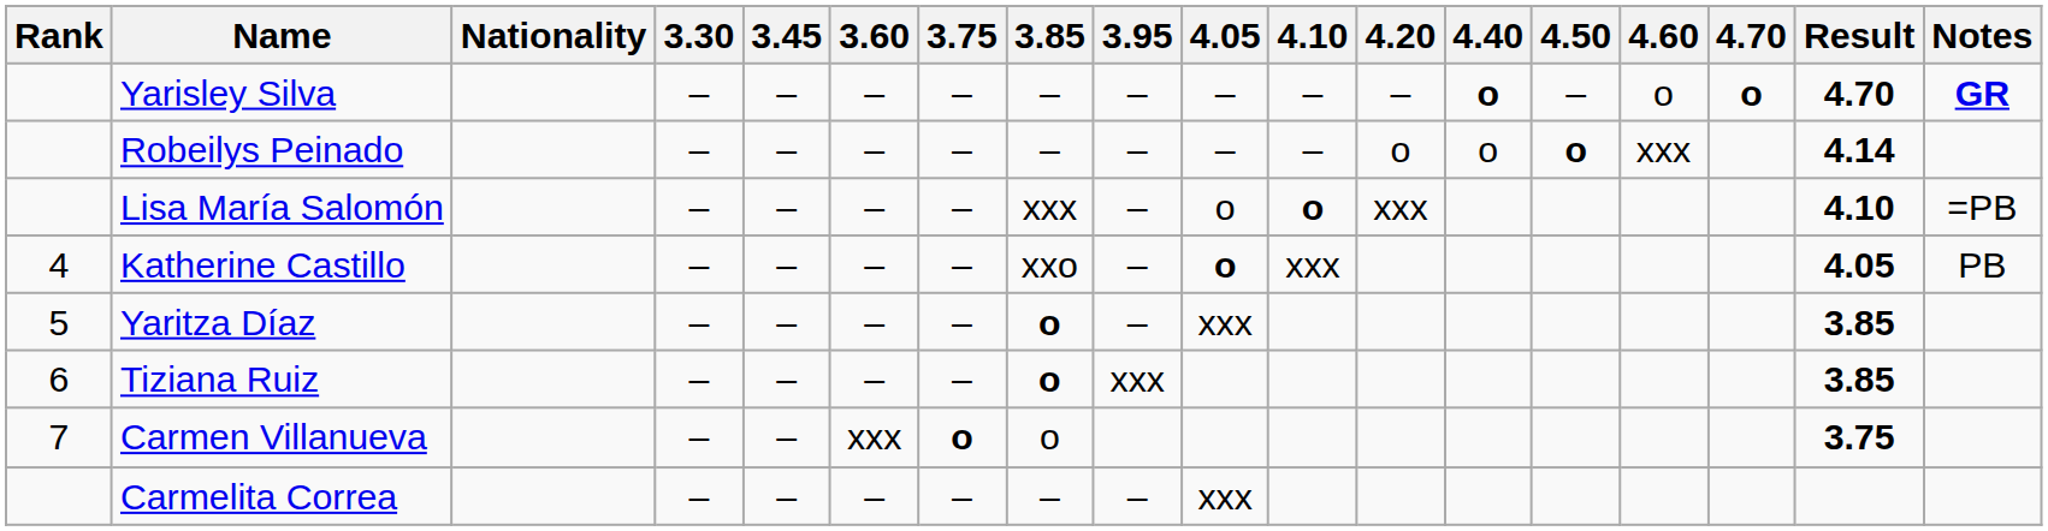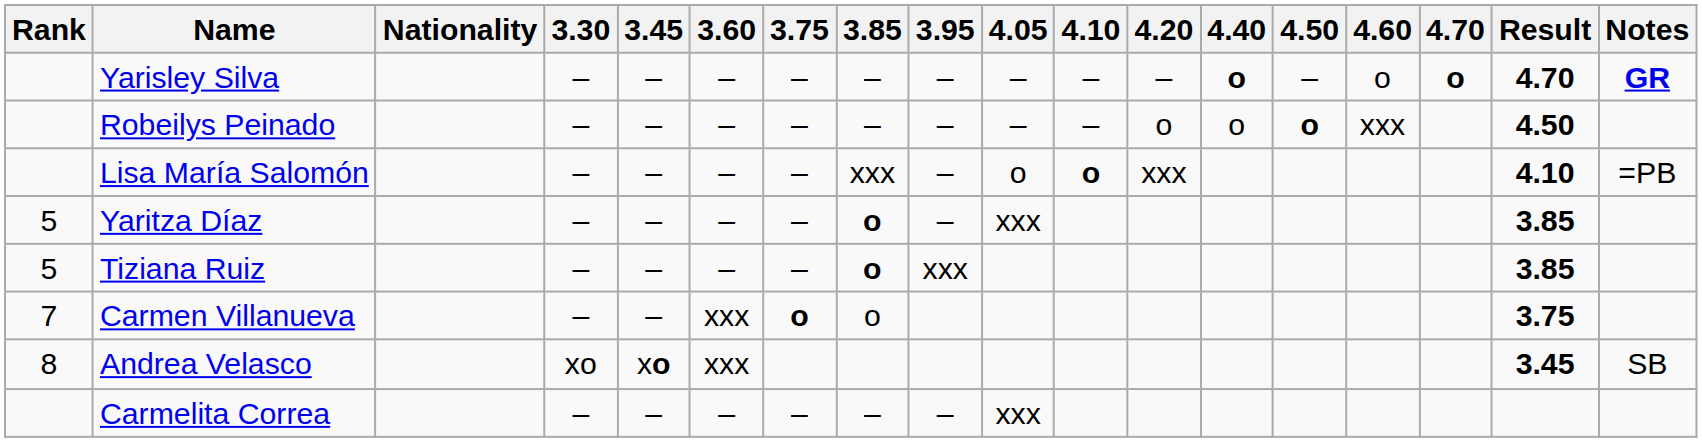Robeilys Peinado | Result: 4.14 -> 4.50
- row: 4 | Katherine Castillo | – | – | – | – | xxo | – | o | xxx | 4.05 | PB
Tiziana Ruiz | Rank: 6 -> 5
+ row: 8 | Andrea Velasco | xo | xo | xxx | 3.45 | SB
